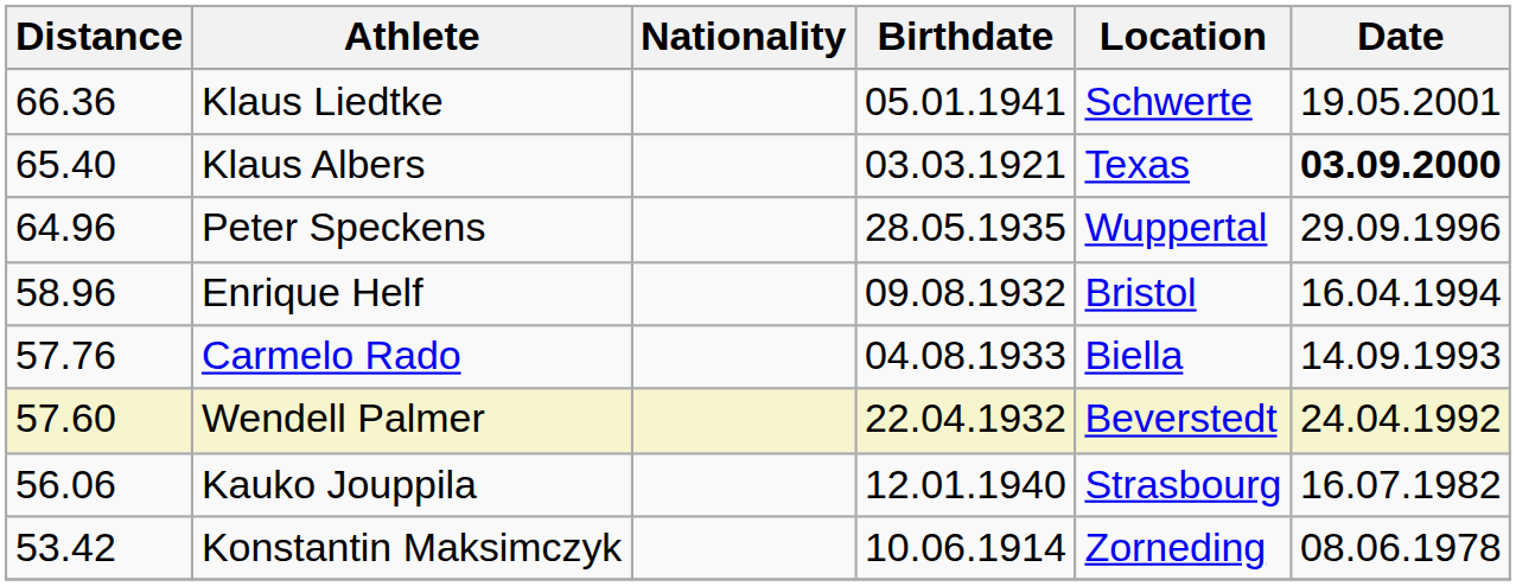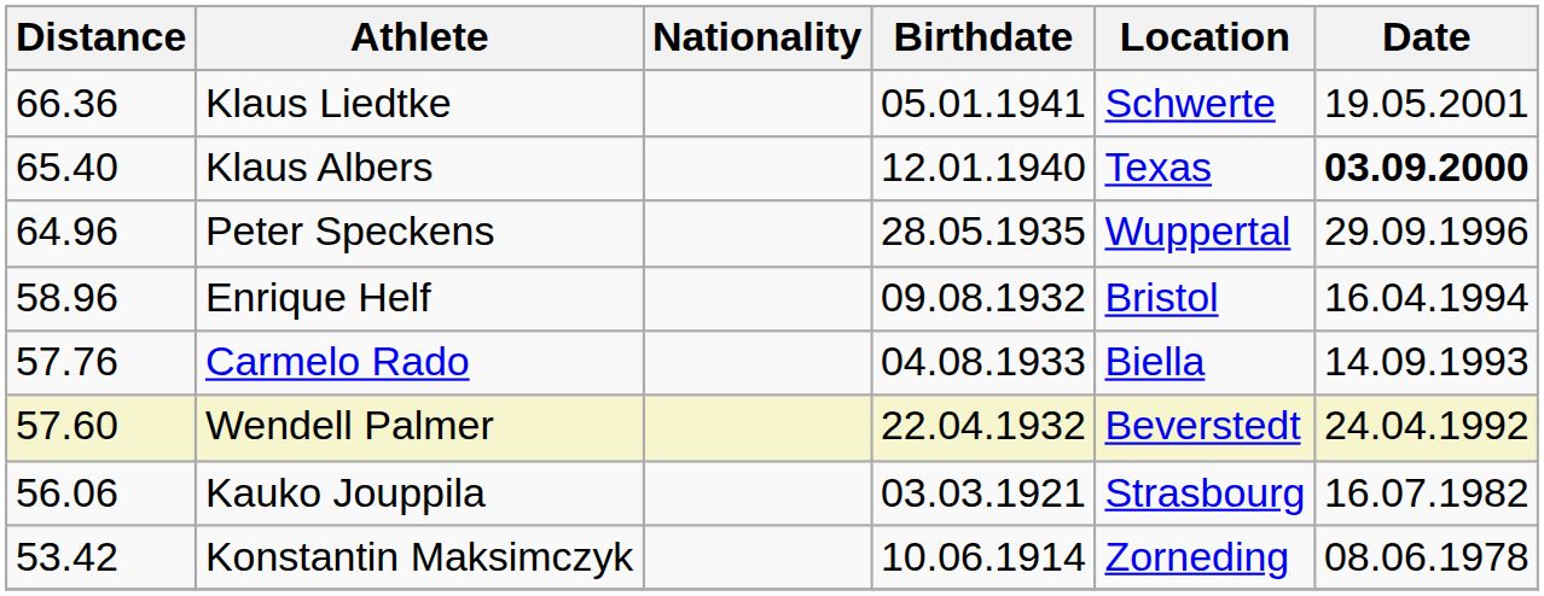Klaus Albers | Birthdate: 03.03.1921 -> 12.01.1940
Kauko Jouppila | Birthdate: 12.01.1940 -> 03.03.1921
